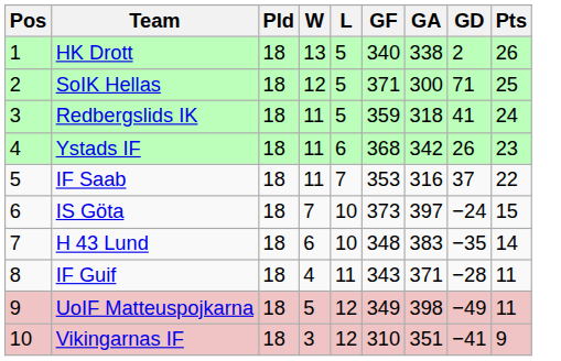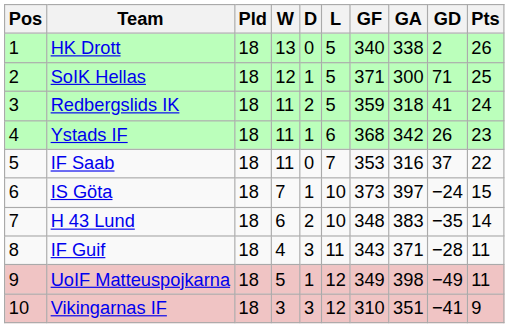+ column: D | 0 | 1 | 2 | 1 | 0 | 1 | 2 | 3 | 1 | 3
